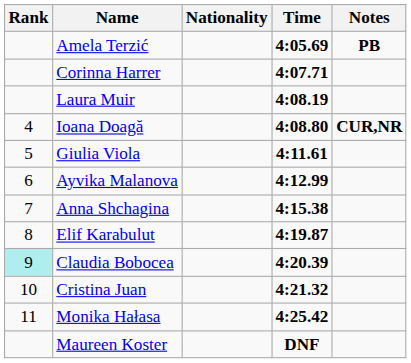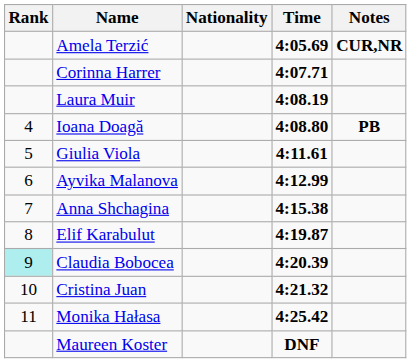Amela Terzić | Notes: PB -> CUR,NR
Ioana Doagă | Notes: CUR,NR -> PB
